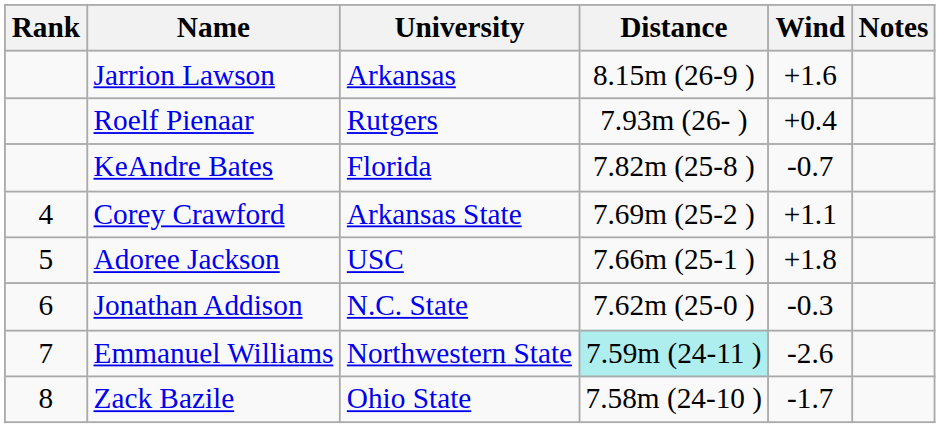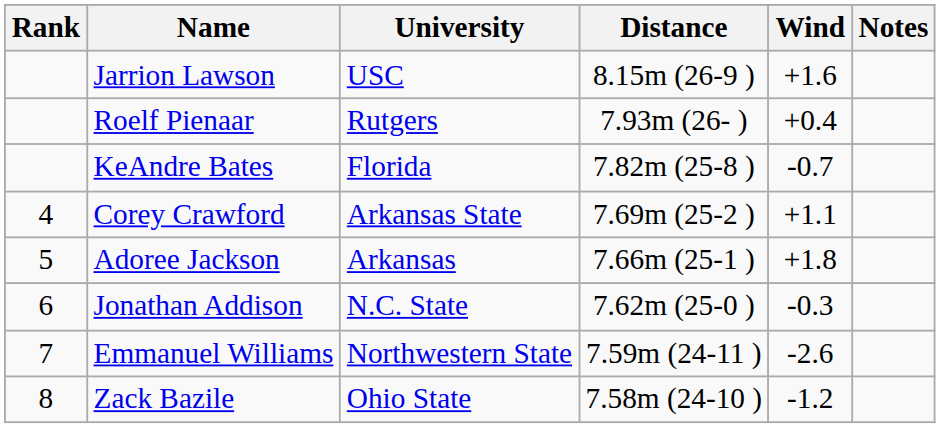Jarrion Lawson | University: Arkansas -> USC
Adoree Jackson | University: USC -> Arkansas
Emmanuel Williams | Distance: paleturquoise background -> no background
Zack Bazile | Wind: -1.7 -> -1.2
